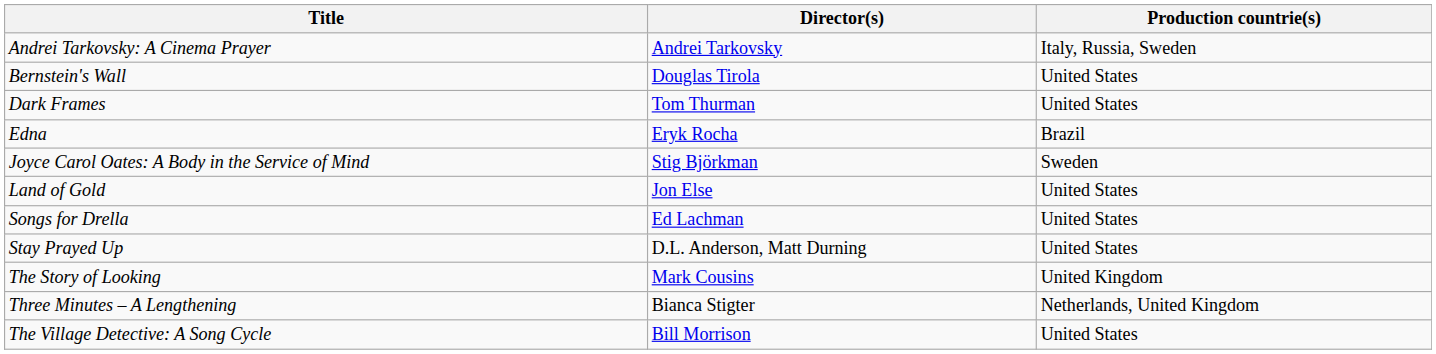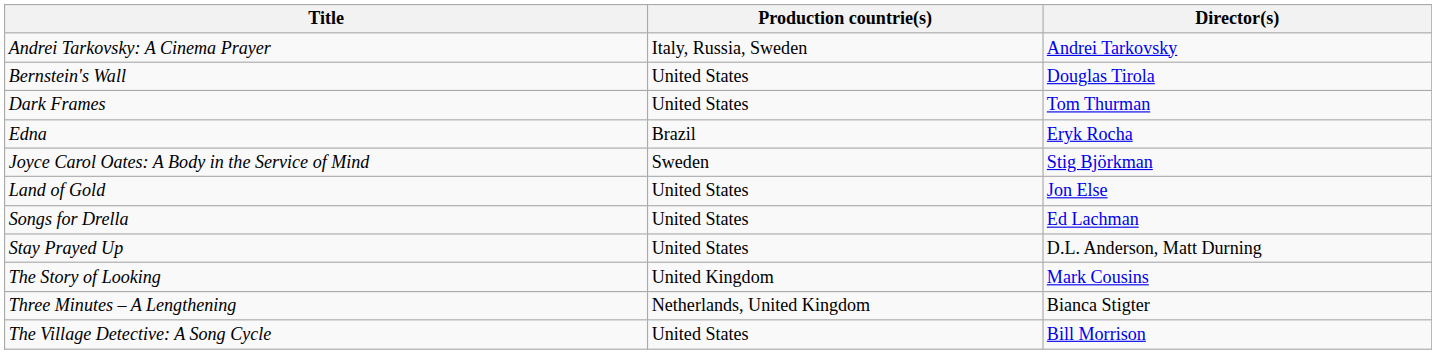columns swapped: Director(s) <-> Production countrie(s)
